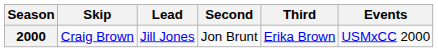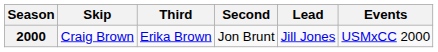columns swapped: Third <-> Lead
